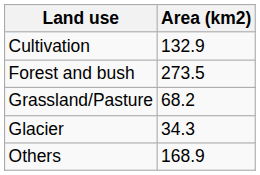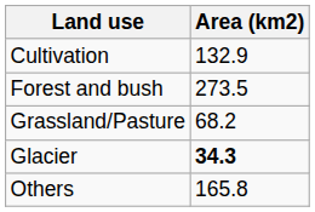Glacier | Area (km2): normal -> bold
Others | Area (km2): 168.9 -> 165.8
